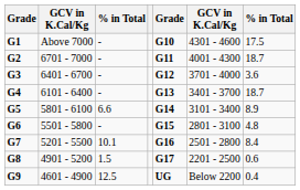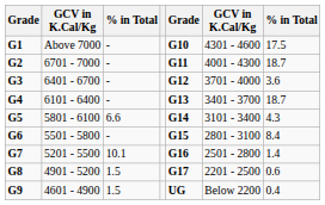G5 | column 7: 8.9 -> 4.3
G6 | column 7: 4.8 -> 8.4
G7 | column 7: 8.4 -> 1.4
G9 | column 3: 12.5 -> 1.5
